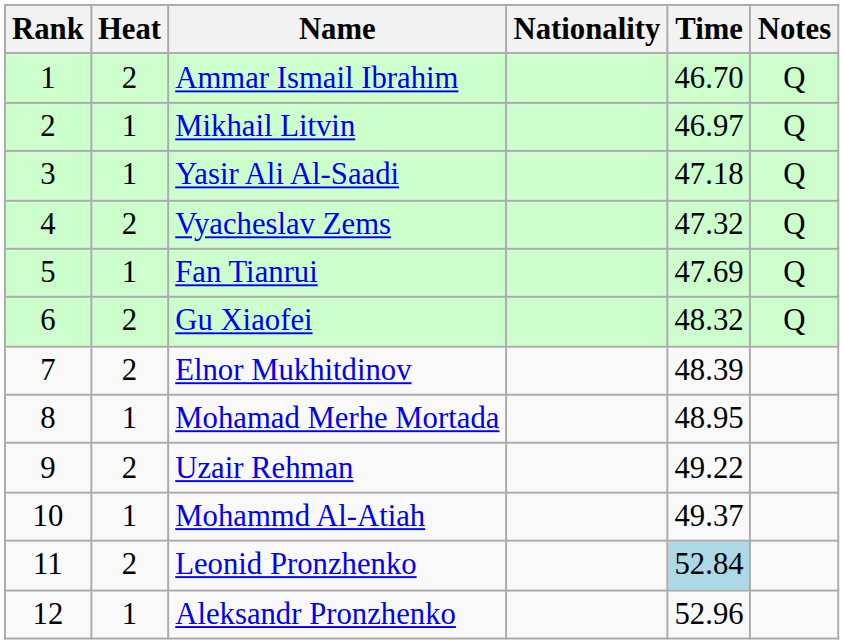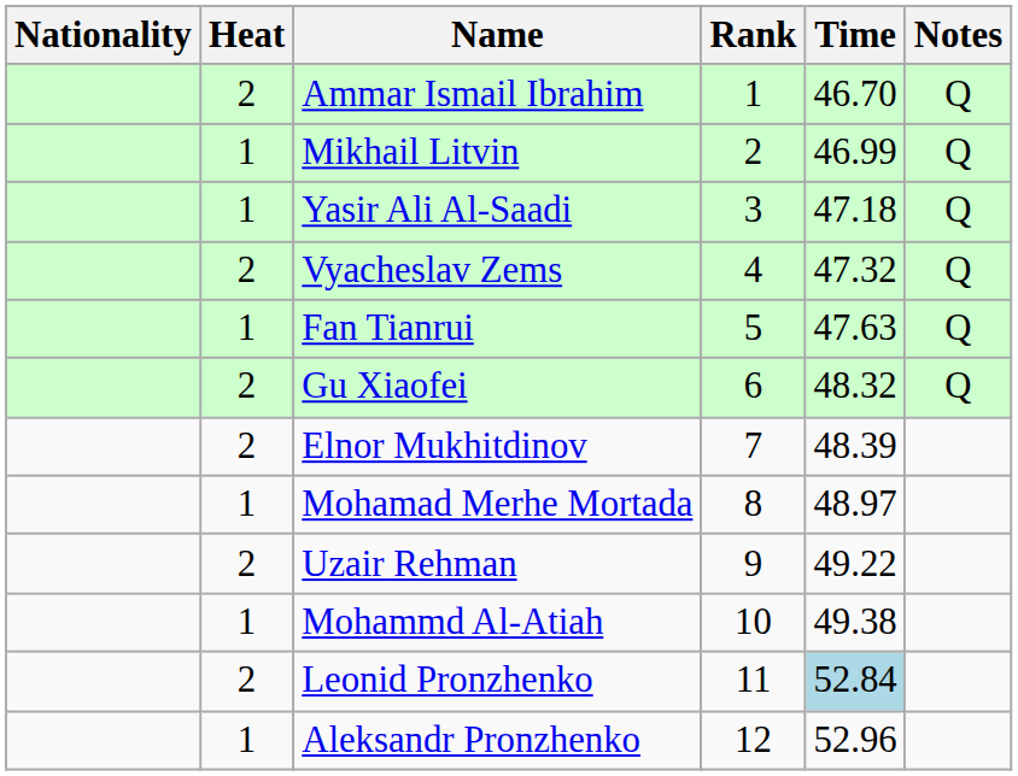columns swapped: Rank <-> Nationality
Mikhail Litvin | Time: 46.97 -> 46.99
Fan Tianrui | Time: 47.69 -> 47.63
Mohamad Merhe Mortada | Time: 48.95 -> 48.97
Mohammd Al-Atiah | Time: 49.37 -> 49.38
